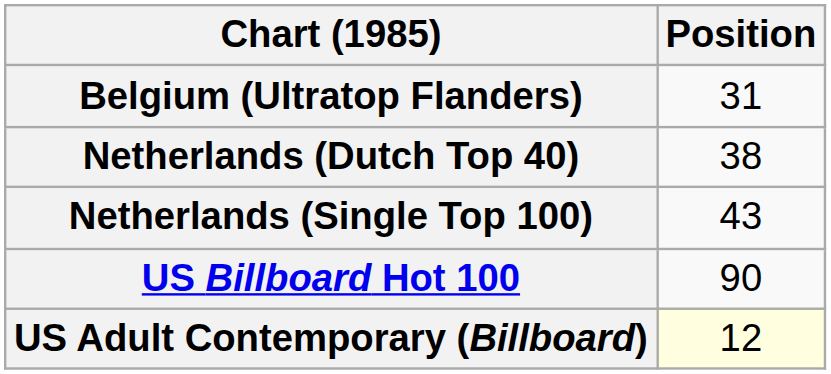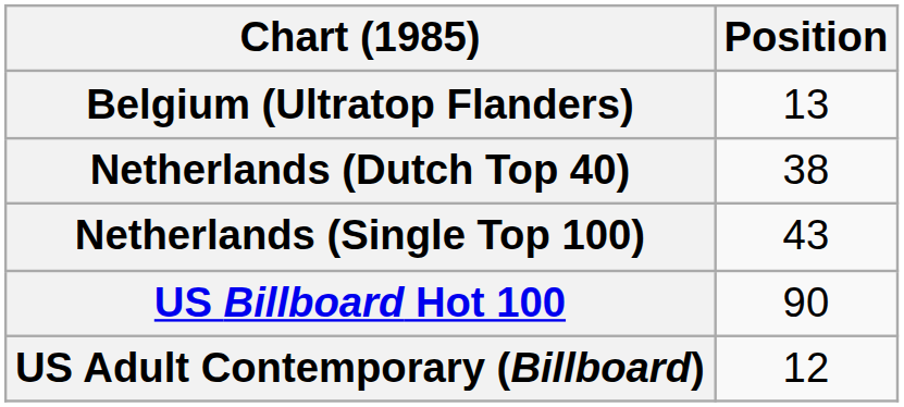Belgium (Ultratop Flanders) | Position: 31 -> 13
US Adult Contemporary (Billboard) | Position: lightyellow background -> no background
